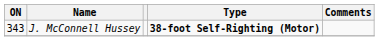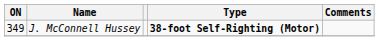J. McConnell Hussey | ON: 343 -> 349
